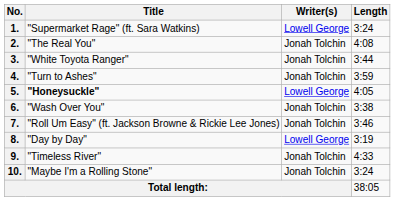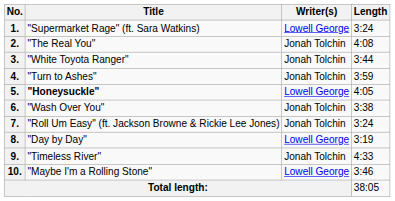7. | Length: 3:46 -> 3:24
10. | Writer(s): Jonah Tolchin -> Lowell George
10. | Length: 3:24 -> 3:46
